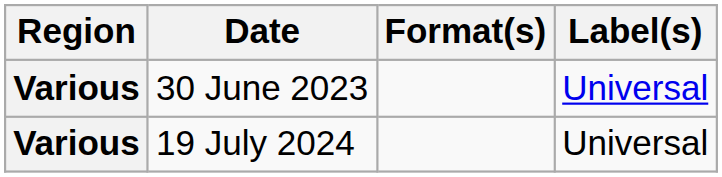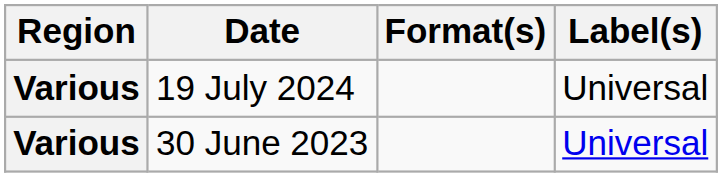rows swapped: 30 June 2023 <-> 19 July 2024
